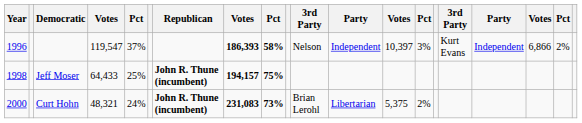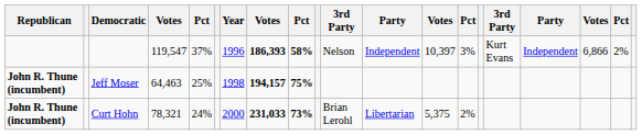columns swapped: Year <-> Republican
Jeff Moser | column 4: 64,433 -> 64,463
Curt Hohn | column 4: 48,321 -> 78,321
Curt Hohn | column 8: 231,083 -> 231,033
